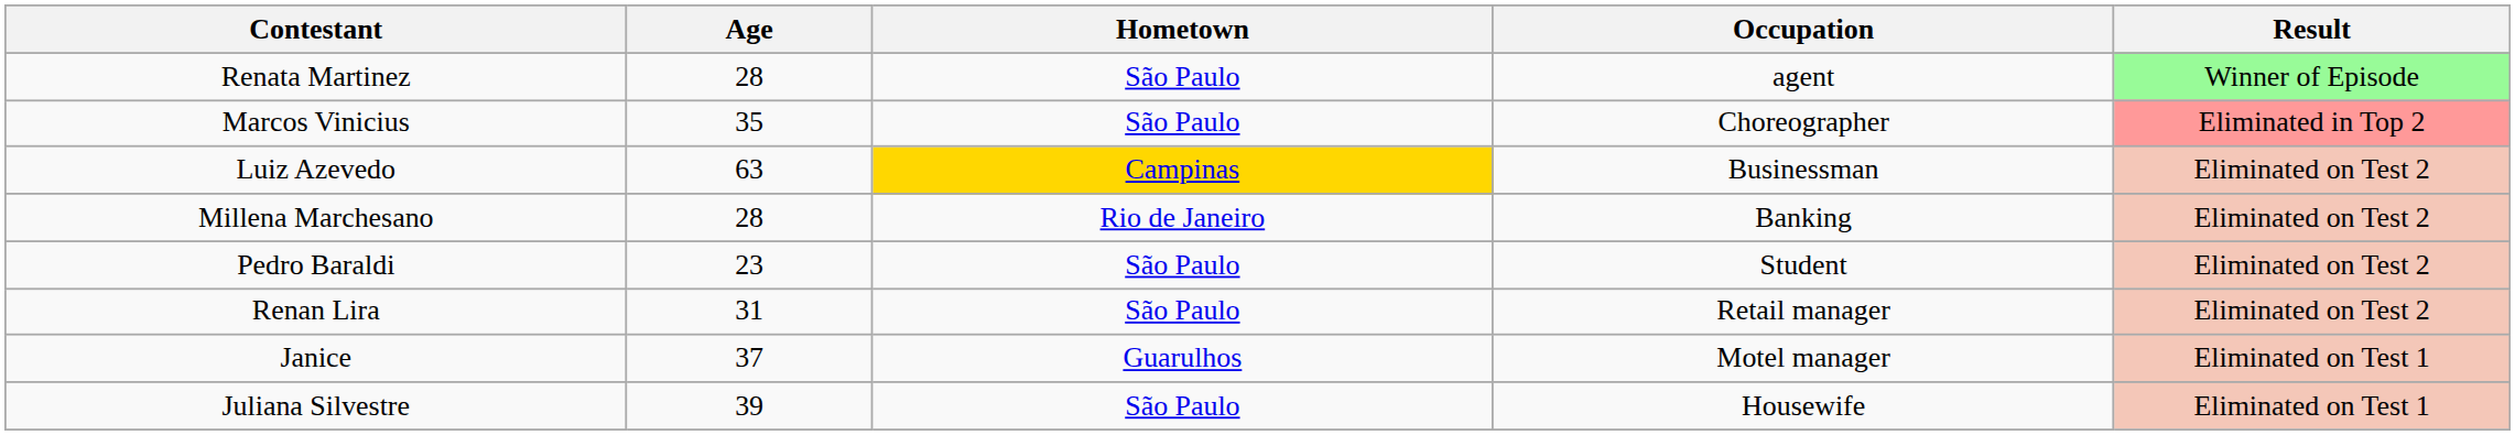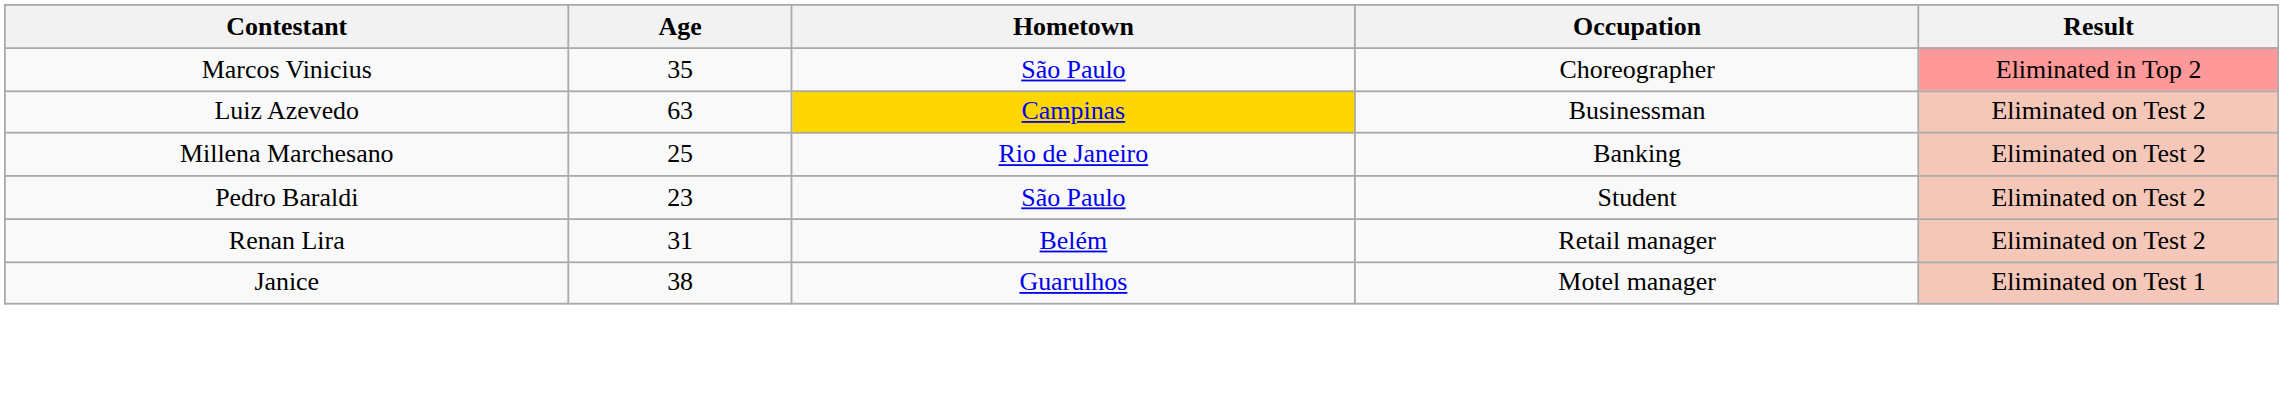- row: Renata Martinez | 28 | São Paulo | agent | Winner of Episode
Millena Marchesano | Age: 28 -> 25
Renan Lira | Hometown: São Paulo -> Belém
Janice | Age: 37 -> 38
- row: Juliana Silvestre | 39 | São Paulo | Housewife | Eliminated on Test 1
